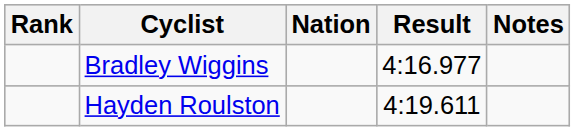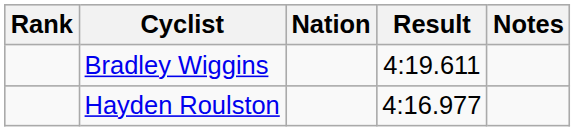Bradley Wiggins | Result: 4:16.977 -> 4:19.611
Hayden Roulston | Result: 4:19.611 -> 4:16.977
